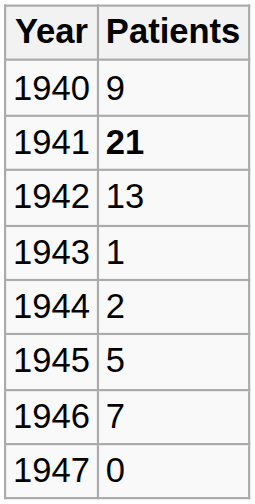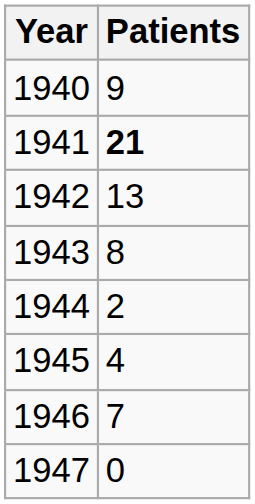1943 | Patients: 1 -> 8
1945 | Patients: 5 -> 4
